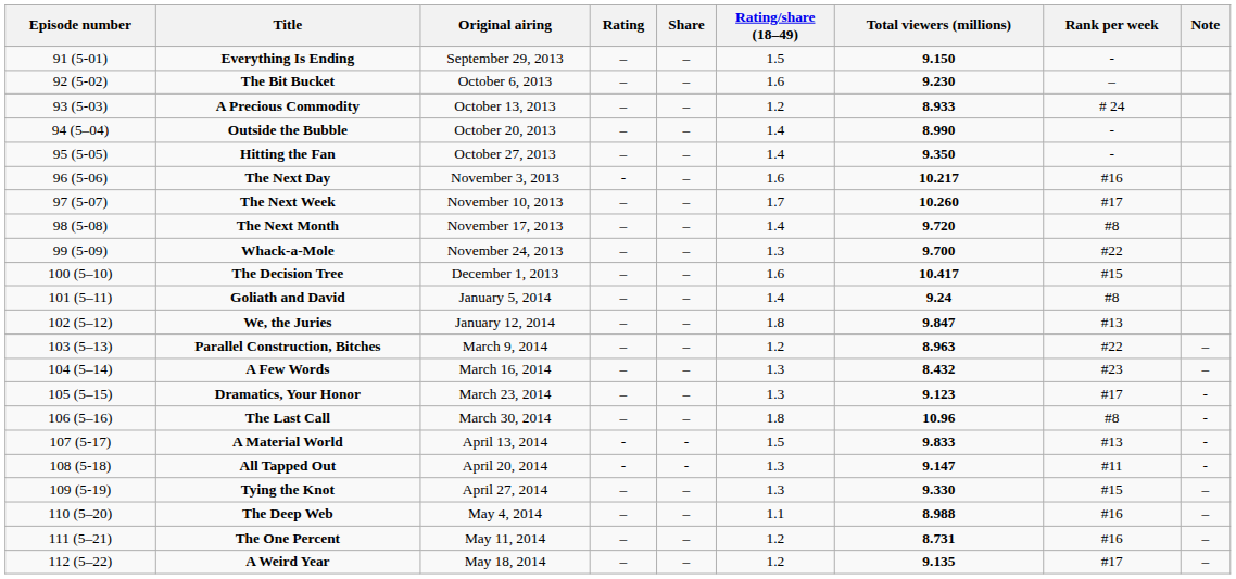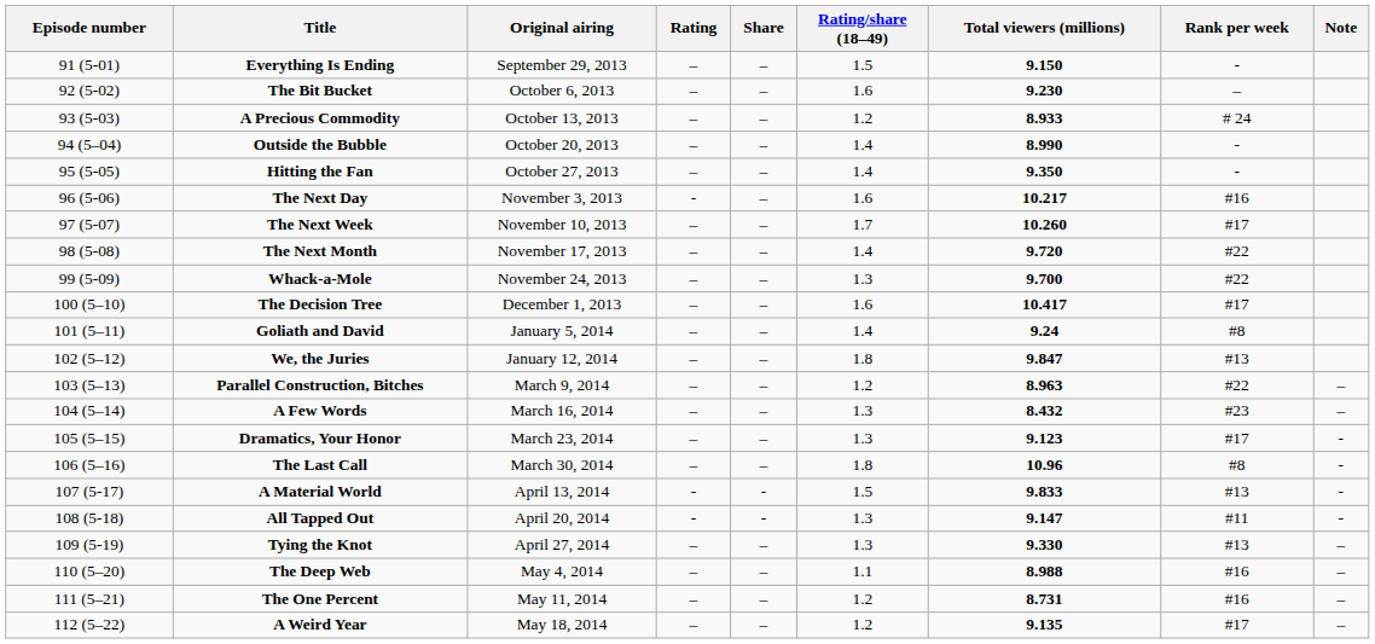The Next Month | Rank per week: #8 -> #22
The Decision Tree | Rank per week: #15 -> #17
Tying the Knot | Rank per week: #15 -> #13
